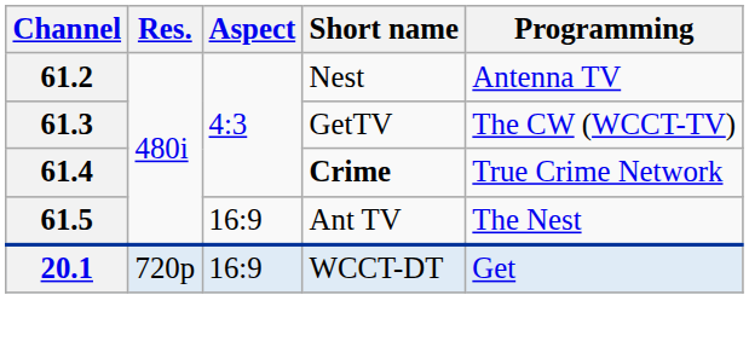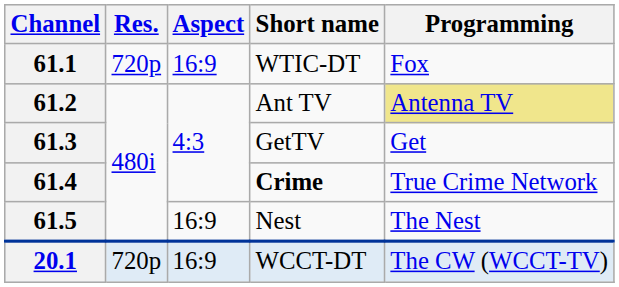+ row: 61.1 | 720p | 16:9 | WTIC-DT | Fox
61.2 | Short name: Nest -> Ant TV
61.2 | Programming: no background -> khaki background
61.3 | Programming: The CW (WCCT-TV) -> Get
61.5 | Short name: Ant TV -> Nest
20.1 | Programming: Get -> The CW (WCCT-TV)
